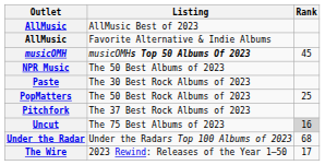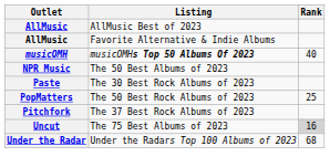musicOMH | Rank: 45 -> 40
- row: The Wire | 2023 Rewind: Releases of the Year 1–50 | 17
